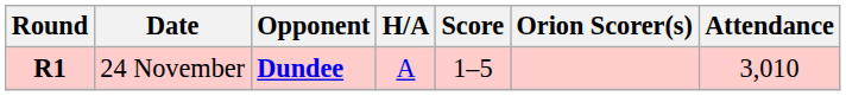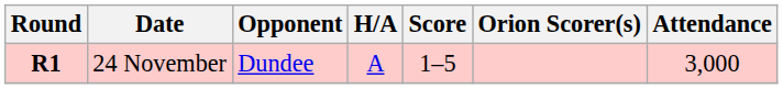24 November | Opponent: bold -> normal
24 November | Attendance: 3,010 -> 3,000
